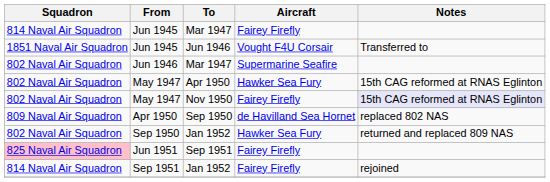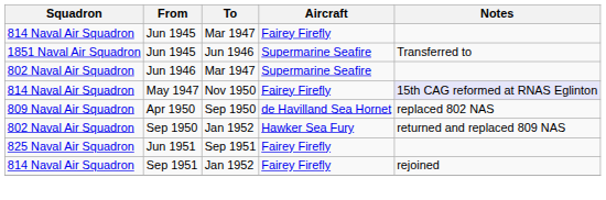Jun 1945 / Jun 1946 | Aircraft: Vought F4U Corsair -> Supermarine Seafire
- row: 802 Naval Air Squadron | May 1947 | Apr 1950 | Hawker Sea Fury | 15th CAG reformed at RNAS Eglinton
May 1947 / Nov 1950 | Squadron: 802 Naval Air Squadron -> 814 Naval Air Squadron
Jun 1951 | Squadron: pink background -> no background
